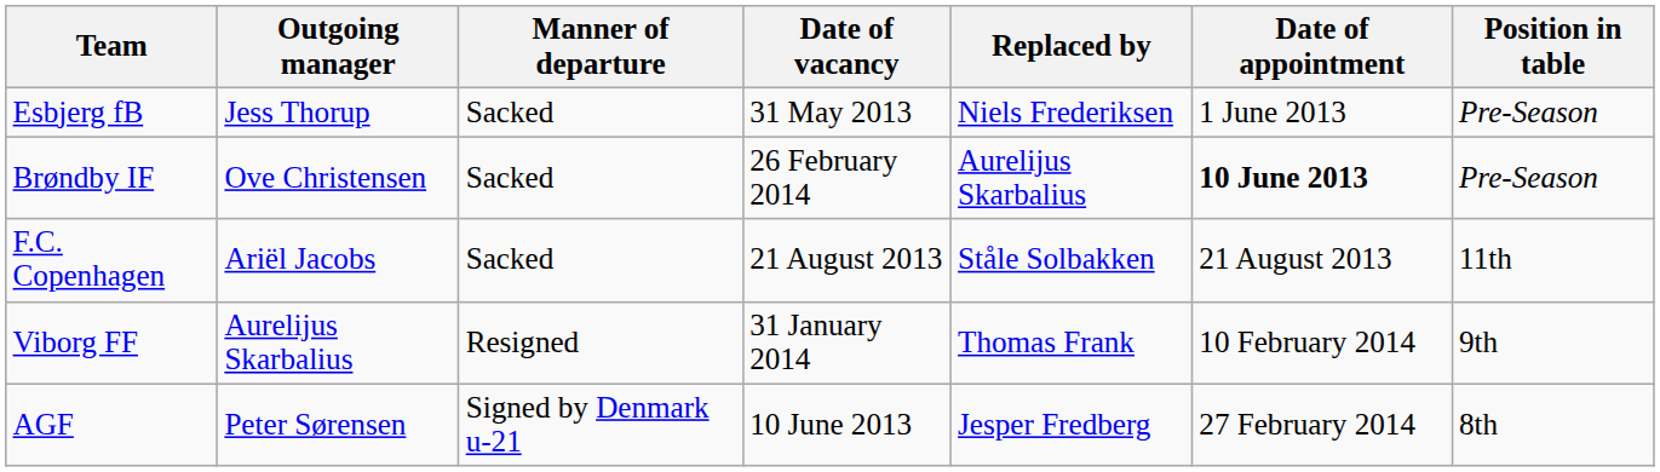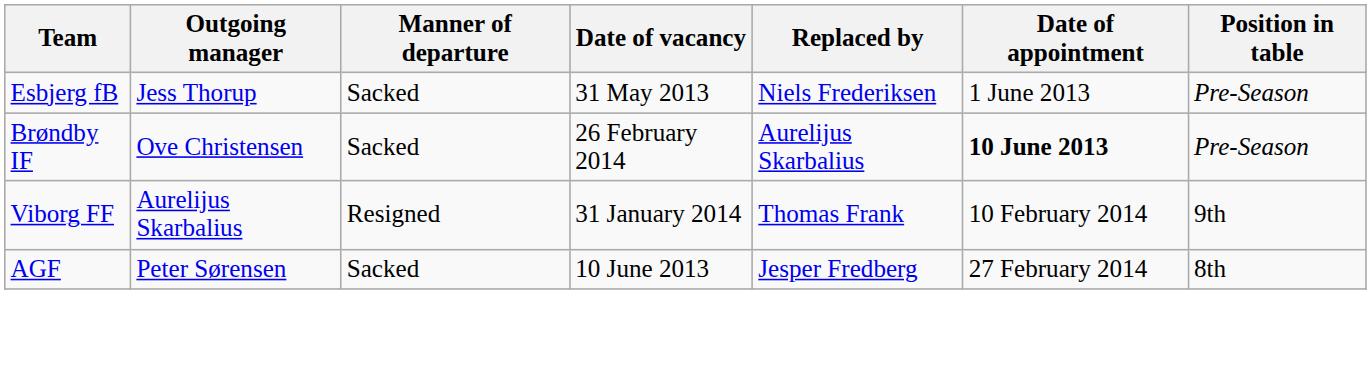- row: F.C. Copenhagen | Ariël Jacobs | Sacked | 21 August 2013 | Ståle Solbakken | 21 August 2013 | 11th
AGF | Manner of departure: Signed by Denmark u-21 -> Sacked
